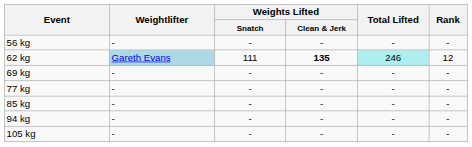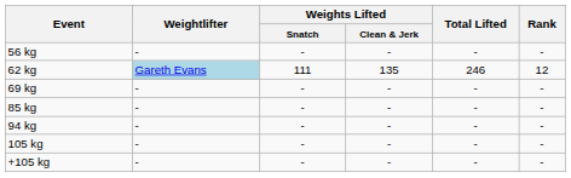62 kg | Weights Lifted / Clean & Jerk: bold -> normal
62 kg | Total Lifted: paleturquoise background -> no background
- row: 77 kg | - | - | - | - | -
+ row: +105 kg | - | - | - | - | -
